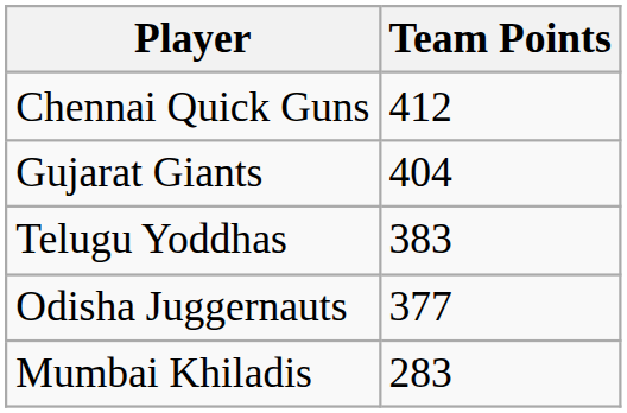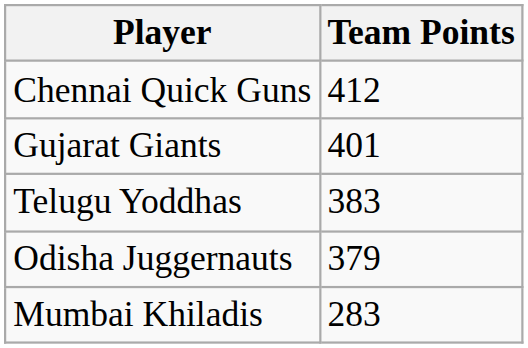Gujarat Giants | Team Points: 404 -> 401
Odisha Juggernauts | Team Points: 377 -> 379
